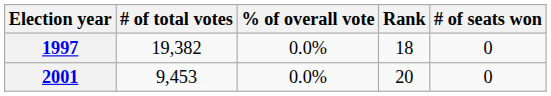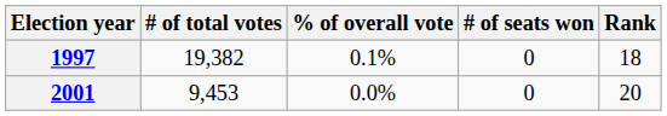columns swapped: # of seats won <-> Rank
1997 | % of overall vote: 0.0% -> 0.1%
